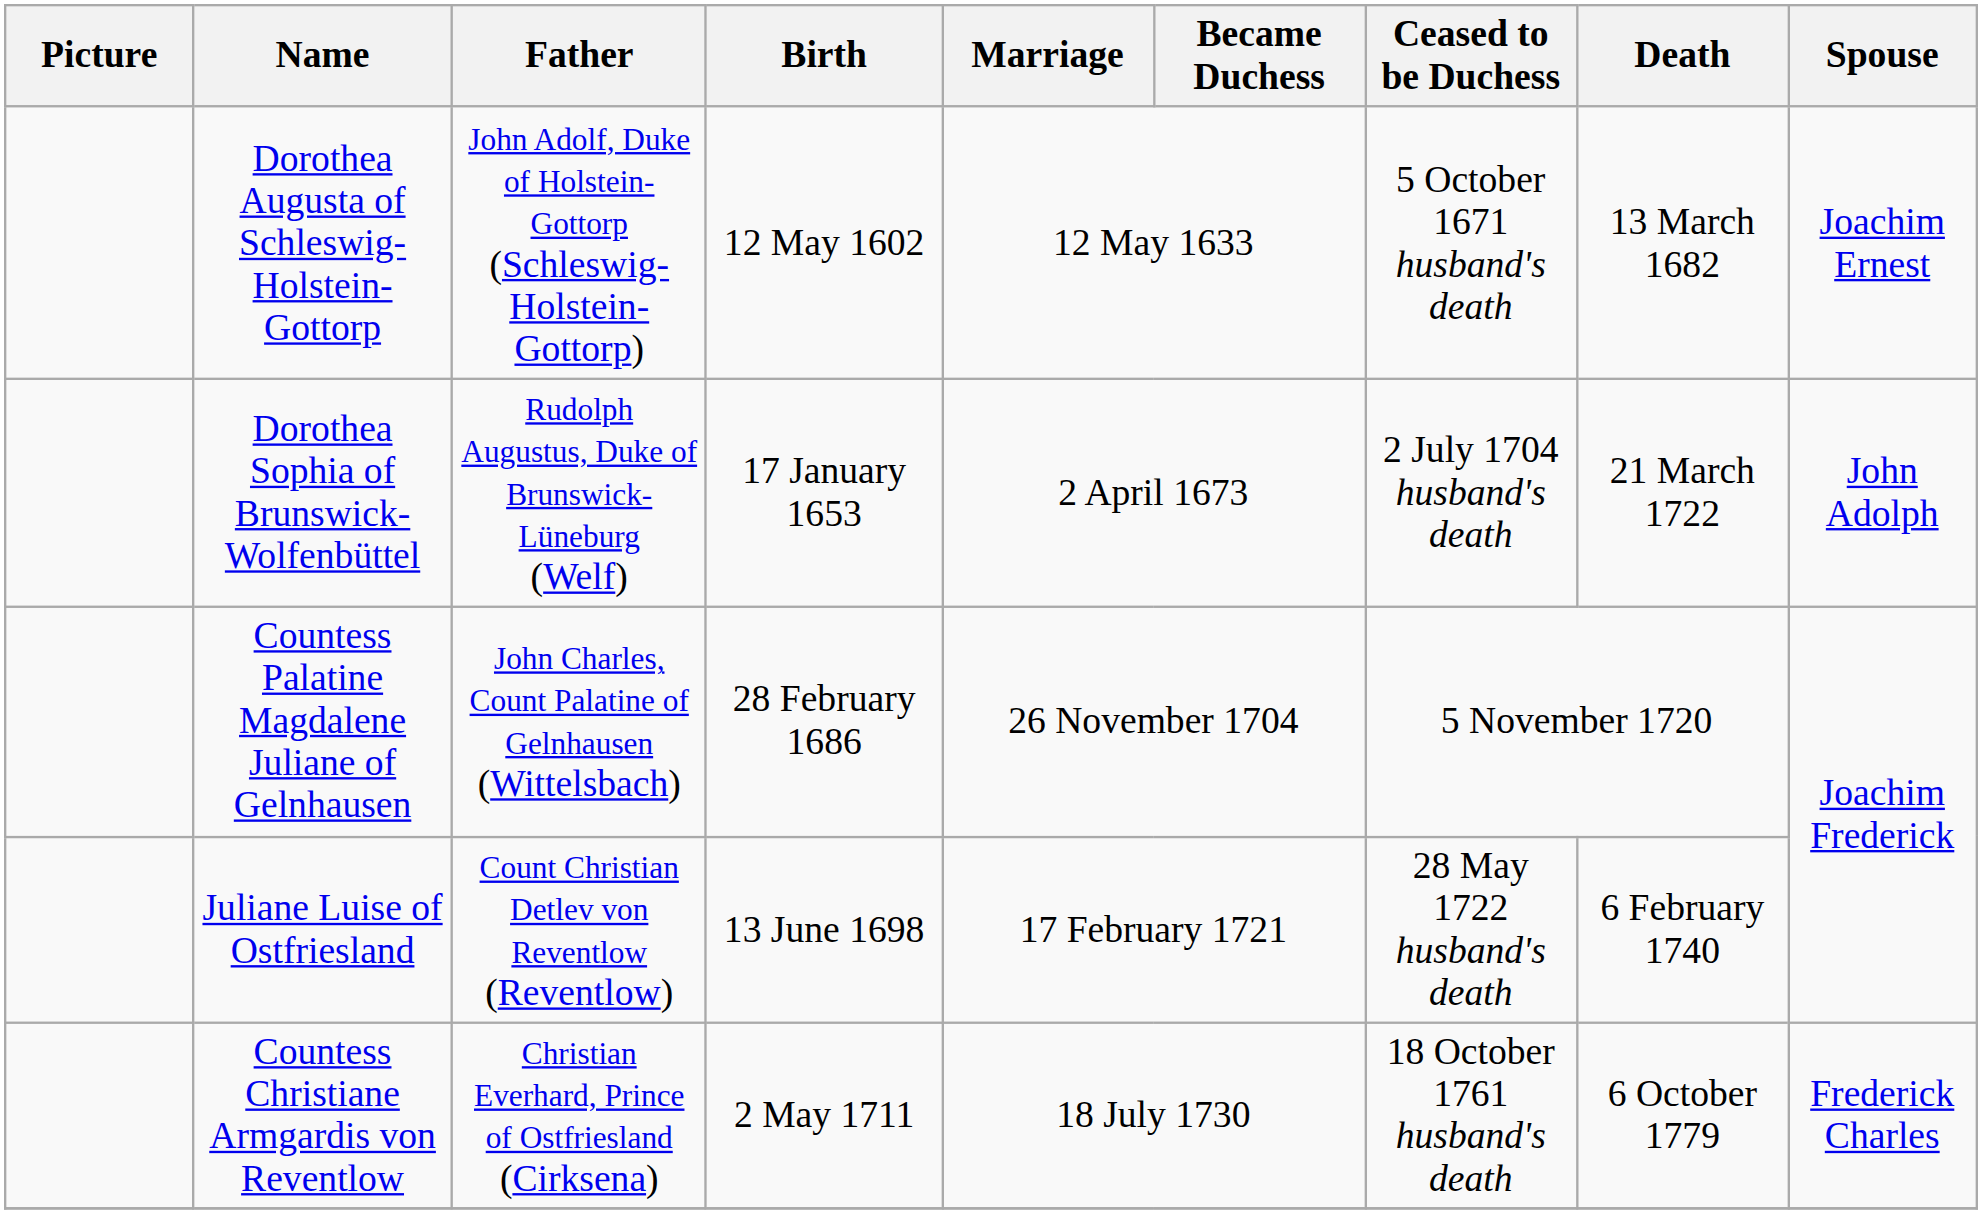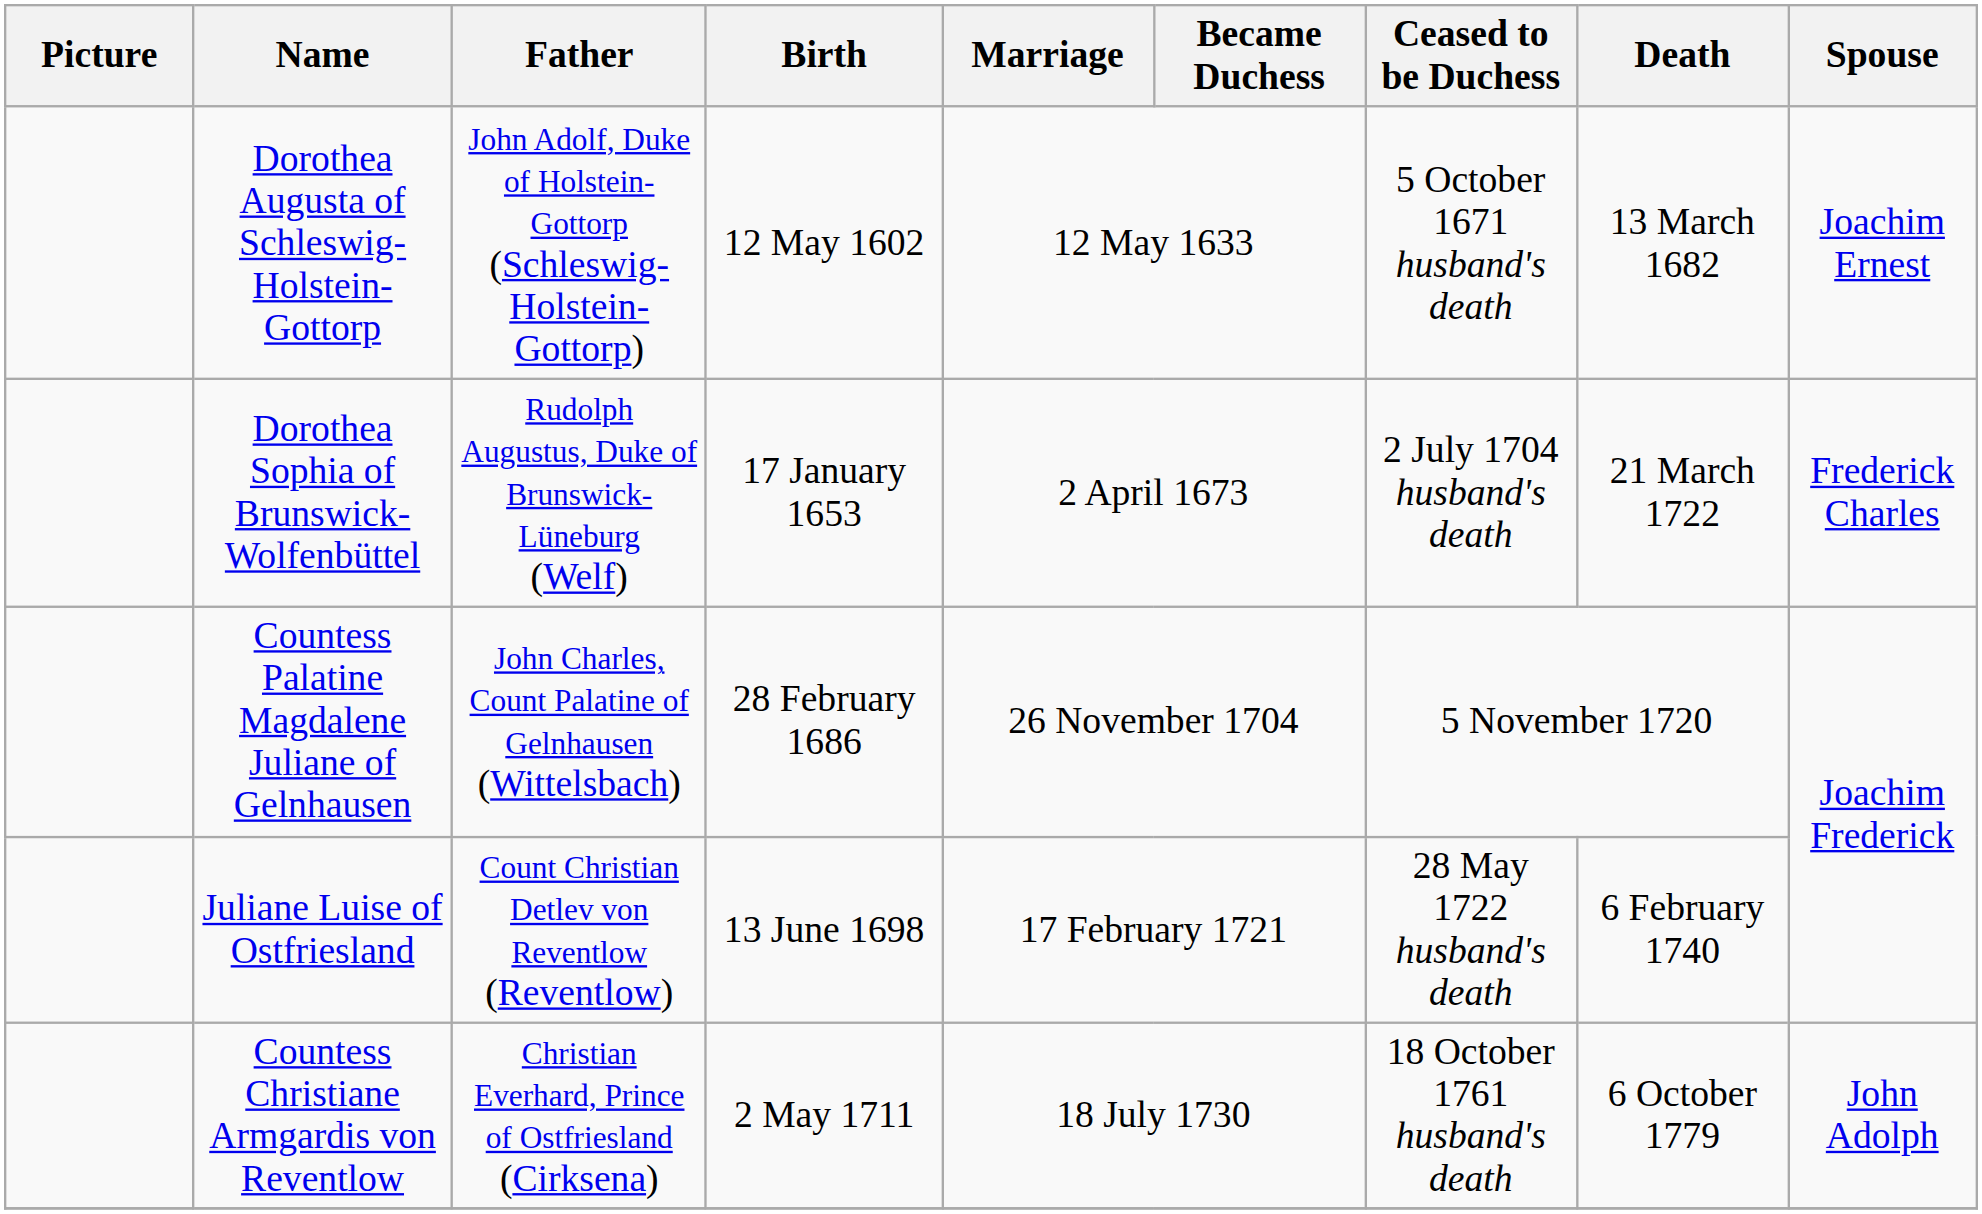Dorothea Sophia of Brunswick-Wolfenbüttel | Spouse: John Adolph -> Frederick Charles
Countess Christiane Armgardis von Reventlow | Spouse: Frederick Charles -> John Adolph
